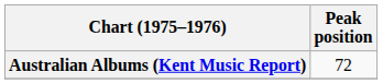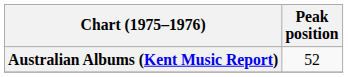Australian Albums (Kent Music Report) | Peak position: 72 -> 52
